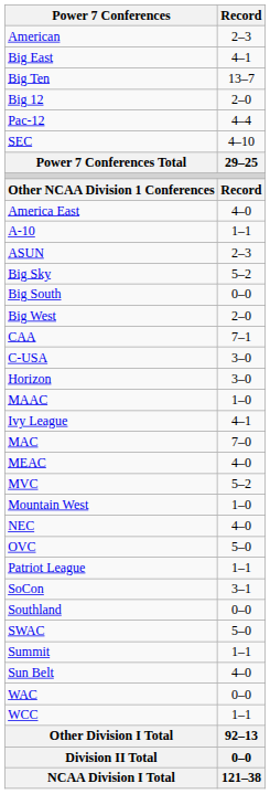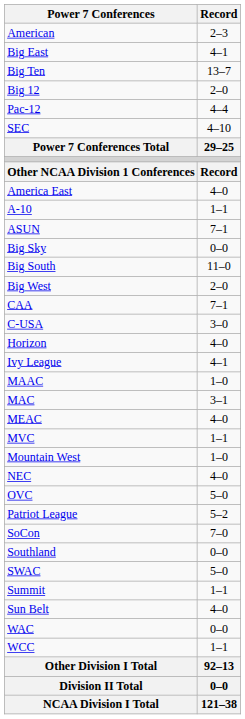ASUN | Record: 2–3 -> 7–1
Big Sky | Record: 5–2 -> 0–0
Big South | Record: 0–0 -> 11–0
Horizon | Record: 3–0 -> 4–0
rows swapped: Ivy League <-> MAAC
MAC | Record: 7–0 -> 3–1
MVC | Record: 5–2 -> 1–1
Patriot League | Record: 1–1 -> 5–2
SoCon | Record: 3–1 -> 7–0
